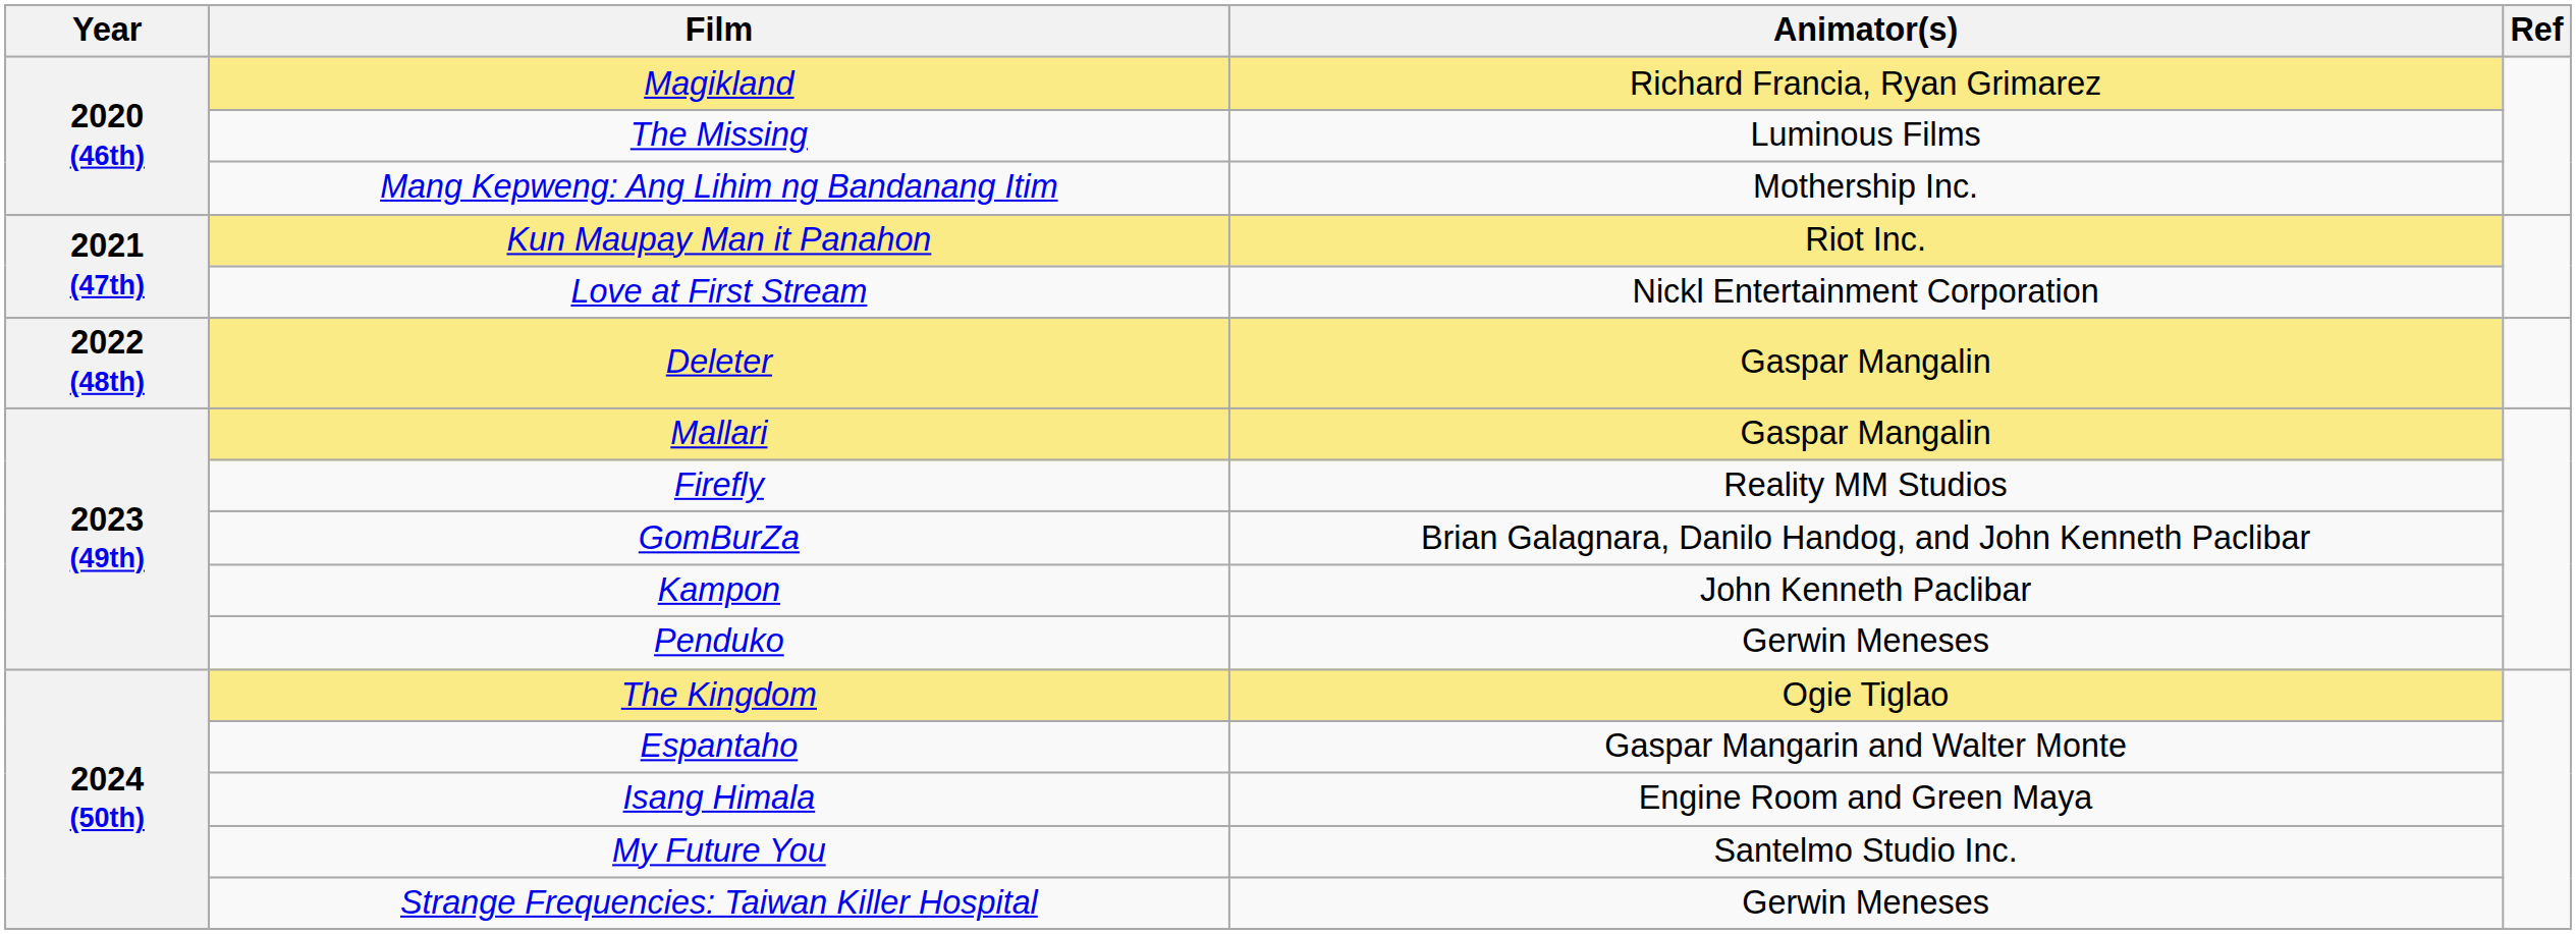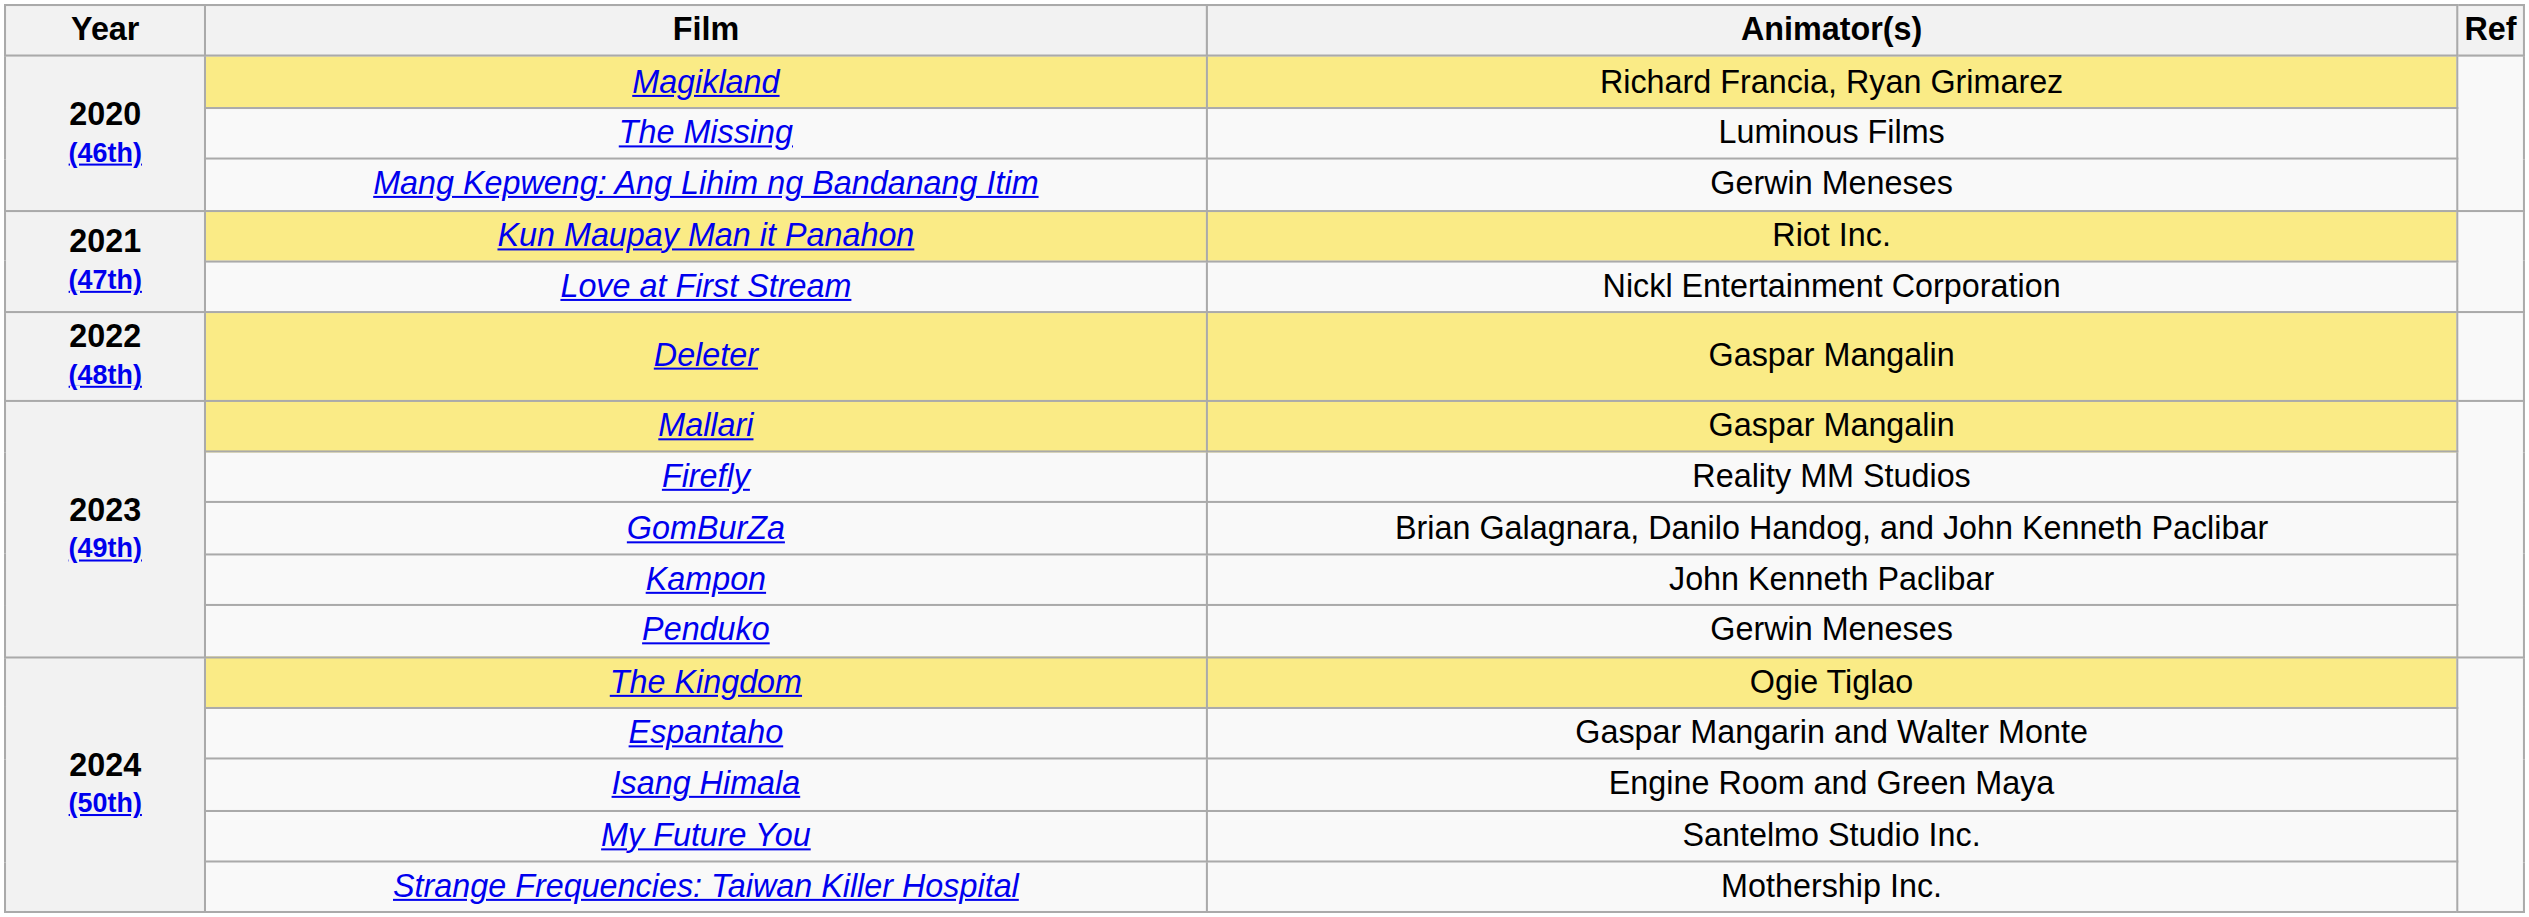Mang Kepweng: Ang Lihim ng Bandanang Itim | Animator(s): Mothership Inc. -> Gerwin Meneses
Strange Frequencies: Taiwan Killer Hospital | Animator(s): Gerwin Meneses -> Mothership Inc.
